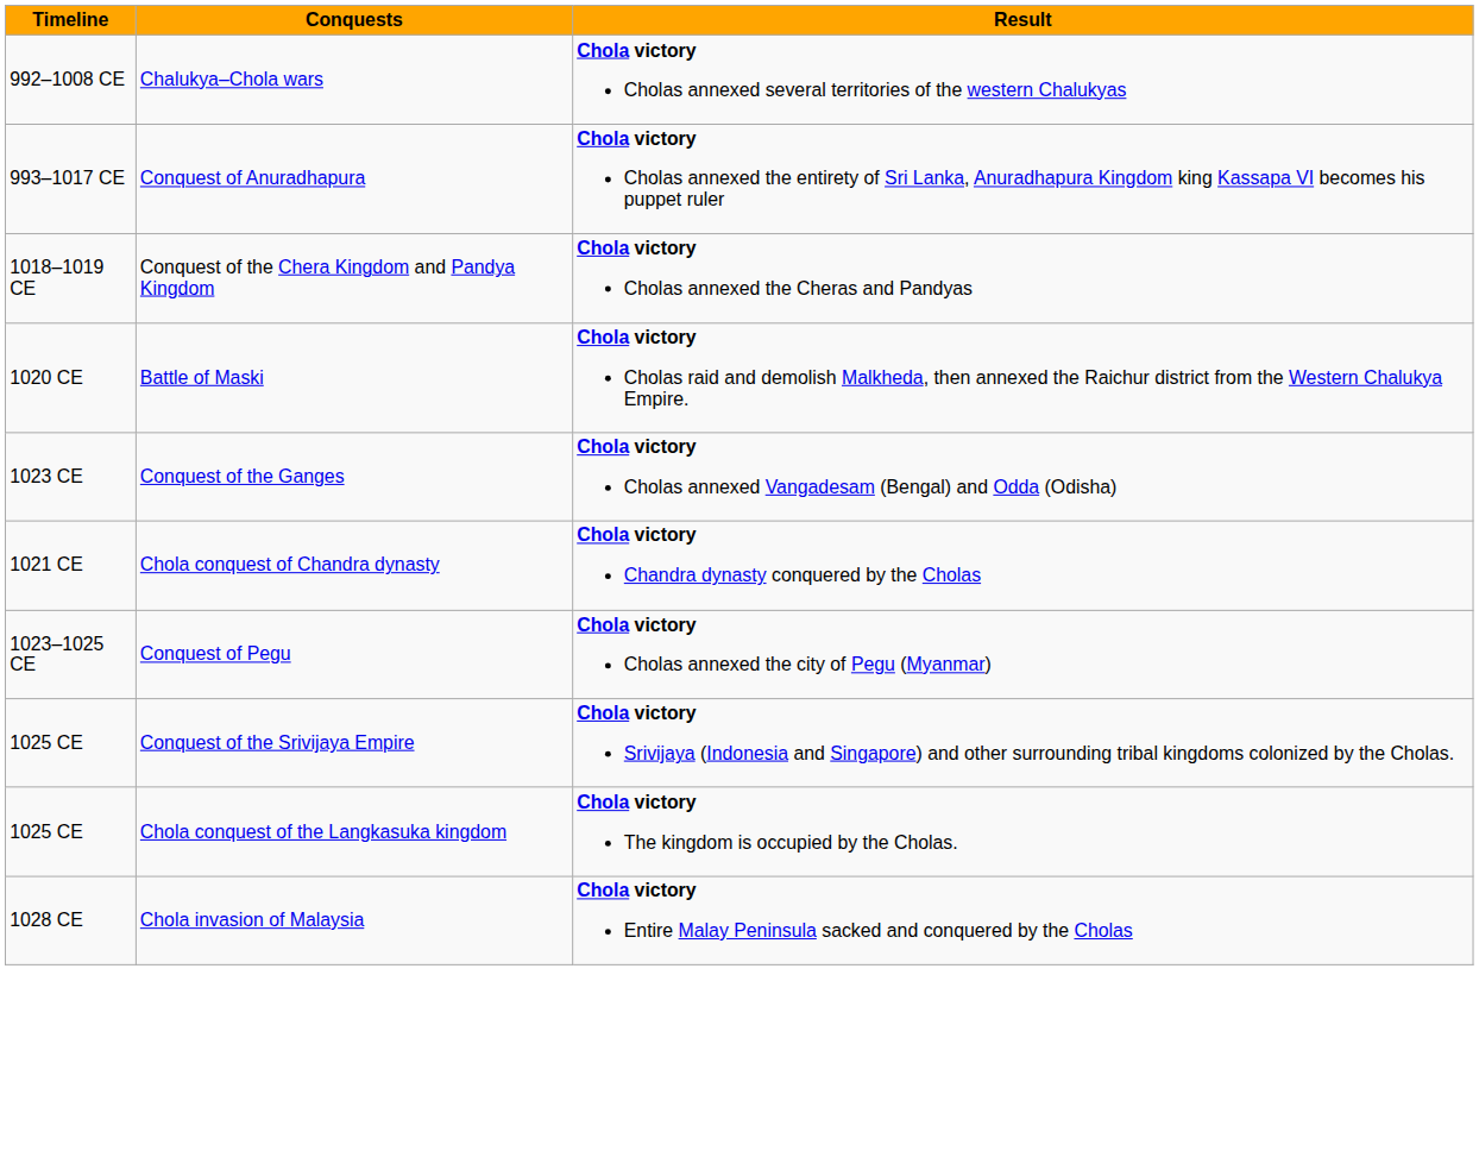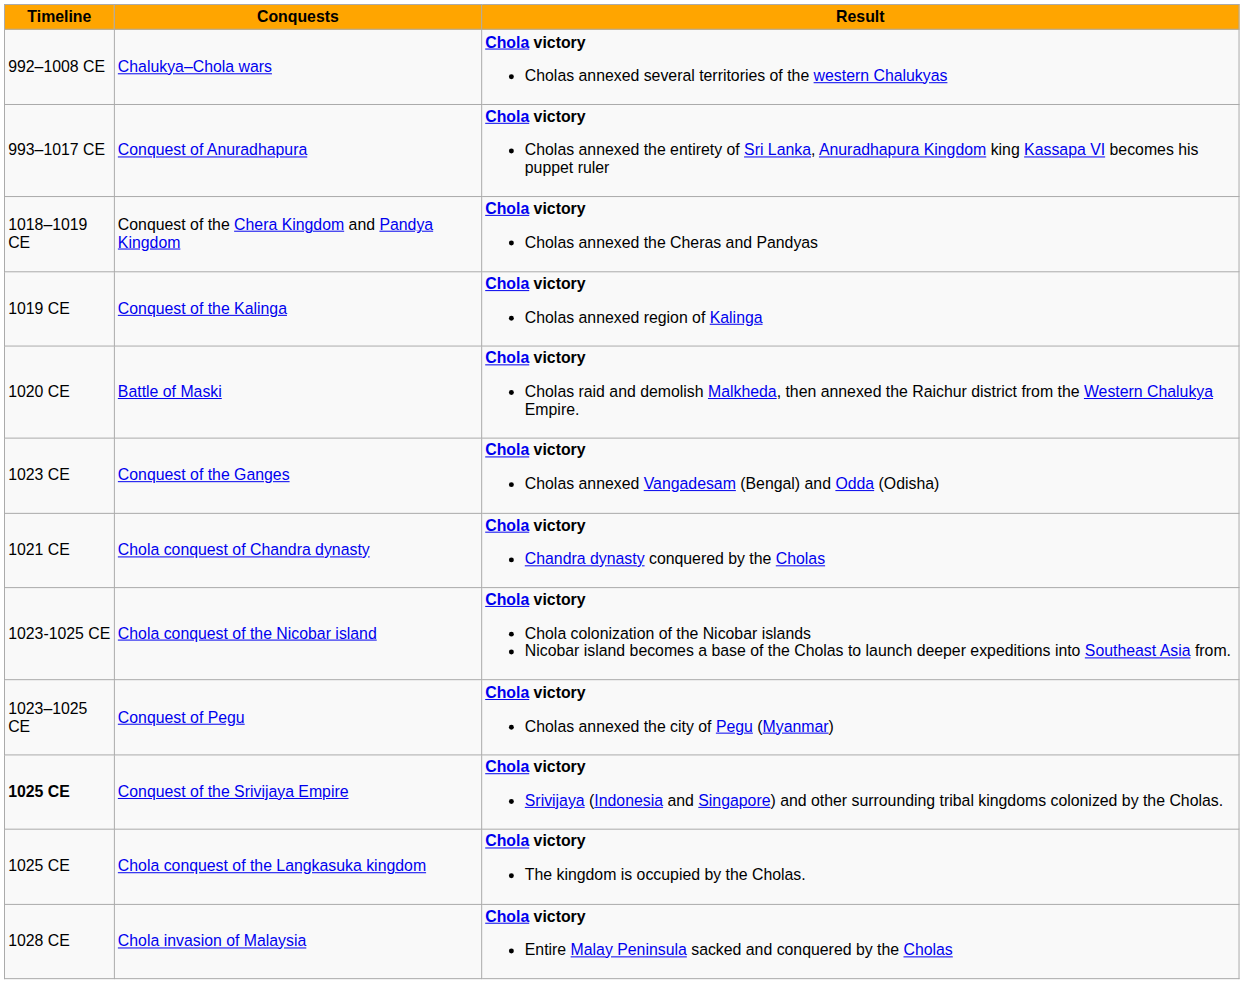+ row: 1019 CE | Conquest of the Kalinga | Chola victory Cholas annexed region of Kalinga
+ row: 1023-1025 CE | Chola conquest of the Nicobar island | Chola victory Chola colonization of the Nicobar islands Nicobar island becomes a base of the Cholas to launch deeper expeditions into Southeast Asia from.
Conquest of the Srivijaya Empire | Timeline: normal -> bold
